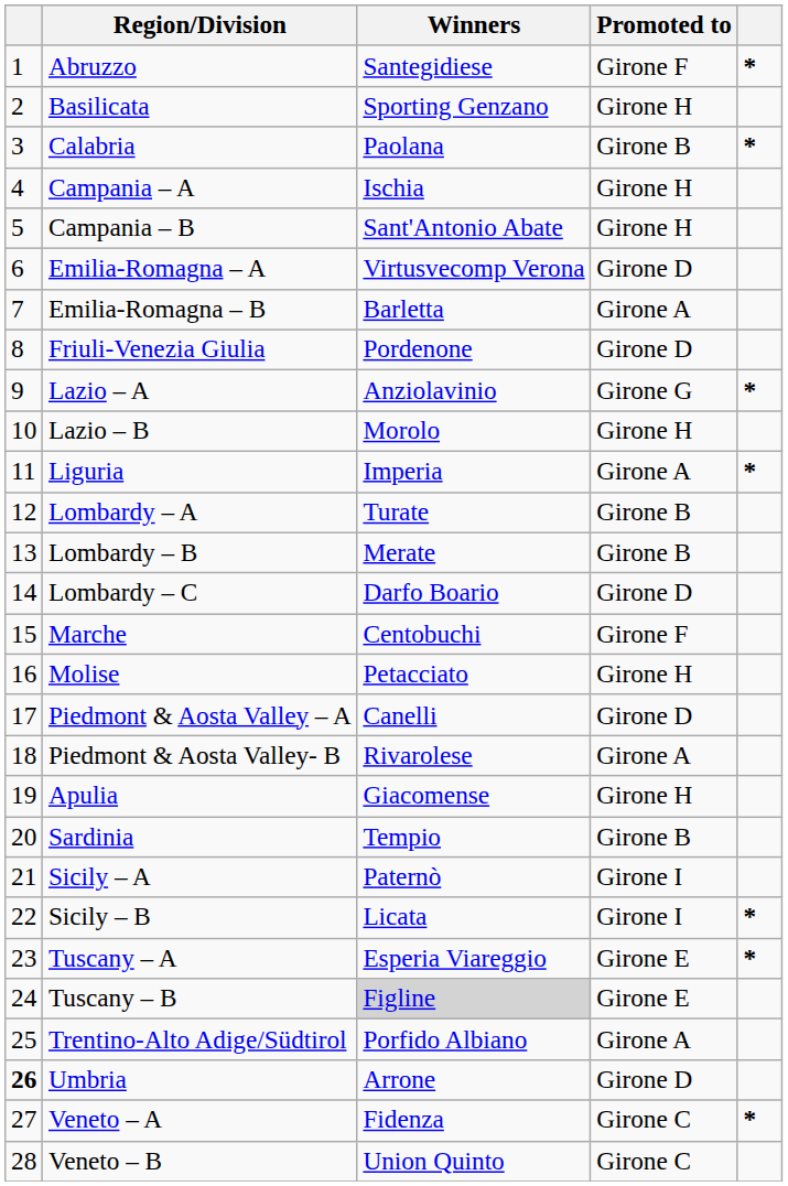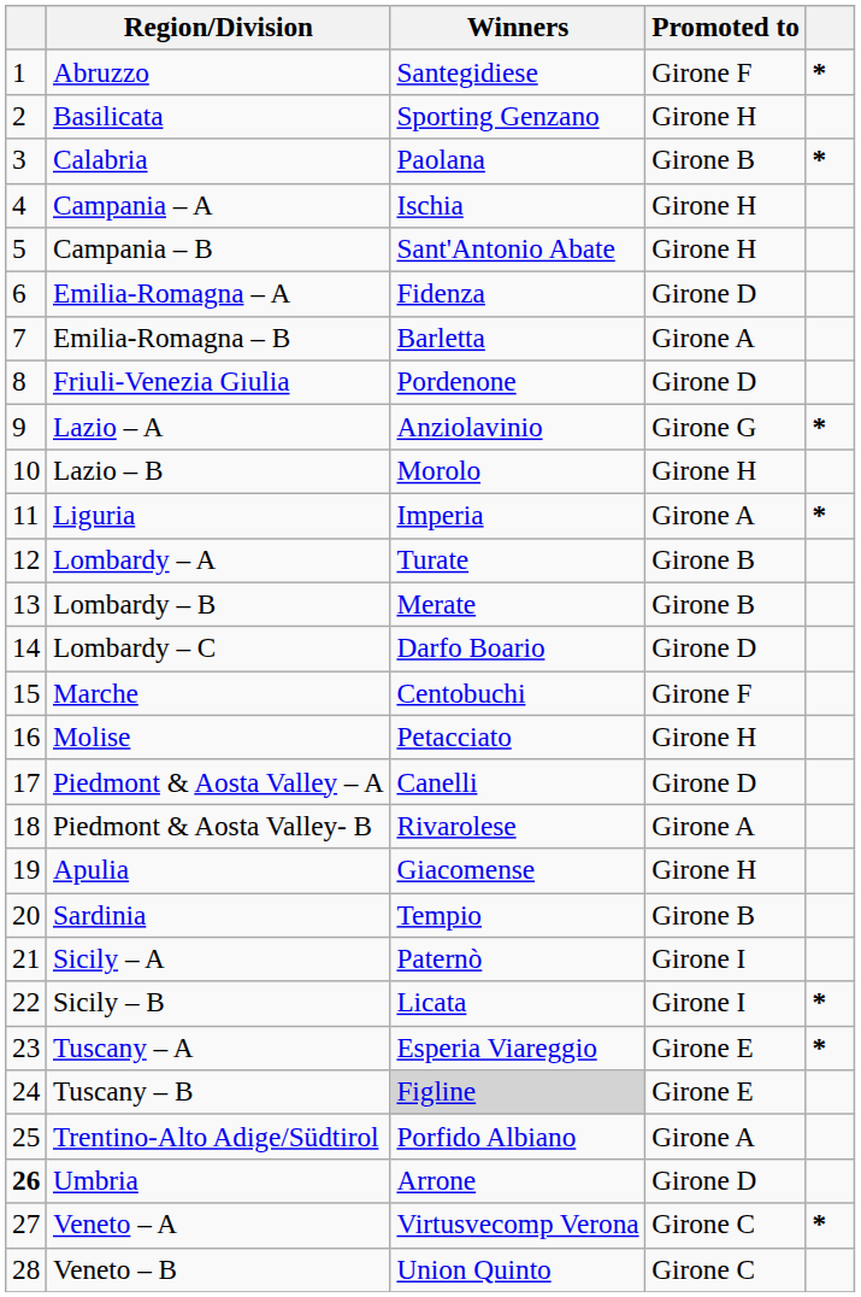Emilia-Romagna – A | Winners: Virtusvecomp Verona -> Fidenza
Veneto – A | Winners: Fidenza -> Virtusvecomp Verona
